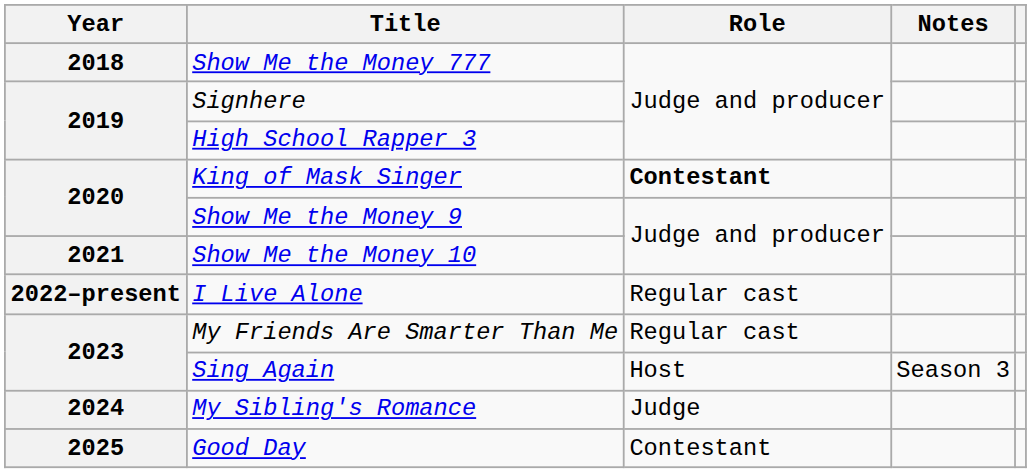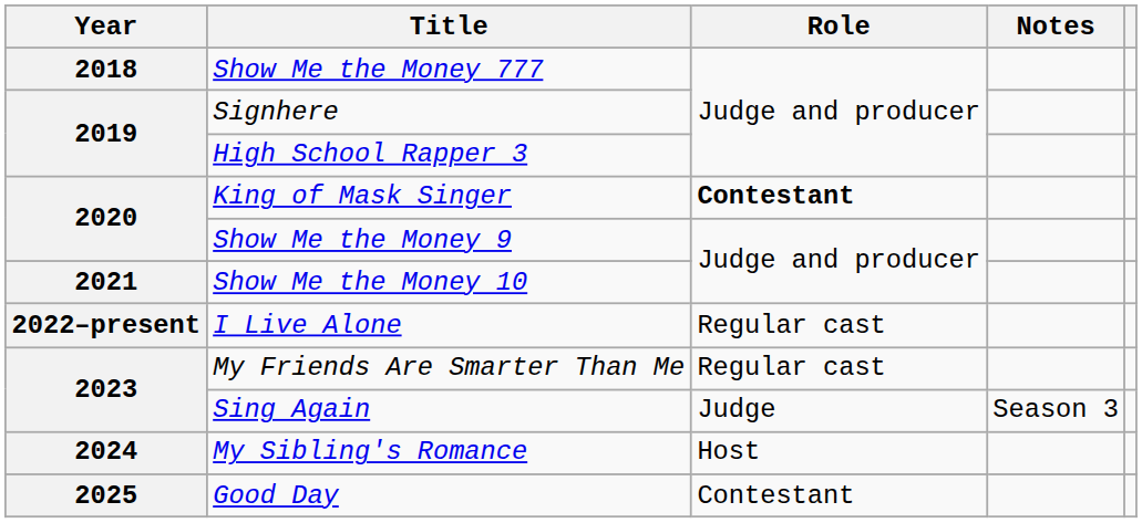Sing Again | Role: Host -> Judge
My Sibling's Romance | Role: Judge -> Host
